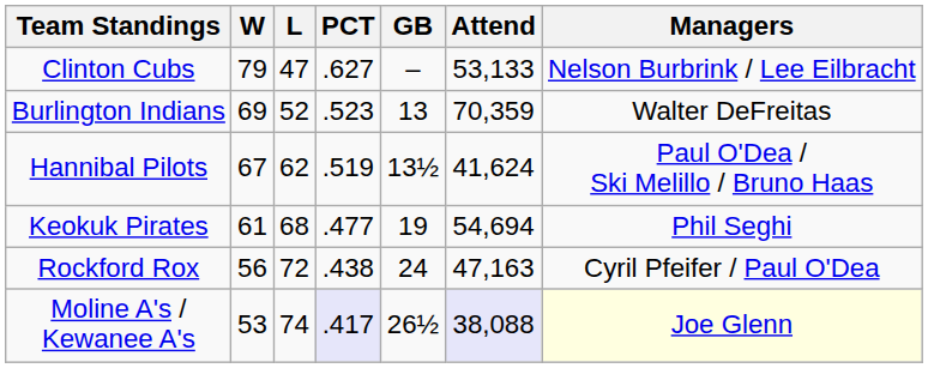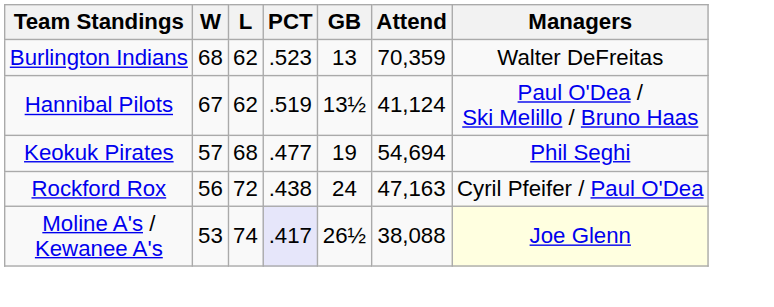- row: Clinton Cubs | 79 | 47 | .627 | – | 53,133 | Nelson Burbrink / Lee Eilbracht
Burlington Indians | W: 69 -> 68
Burlington Indians | L: 52 -> 62
Hannibal Pilots | Attend: 41,624 -> 41,124
Keokuk Pirates | W: 61 -> 57
Moline A's / Kewanee A's | Attend: lavender background -> no background
